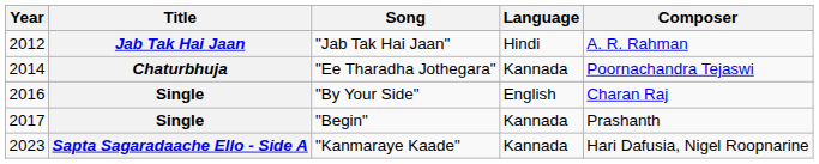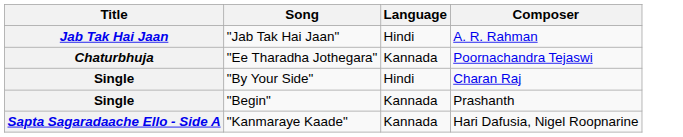- column: Year | 2012 | 2014 | 2016 | 2017 | 2023
"By Your Side" | Language: English -> Hindi
